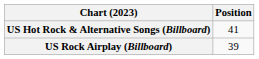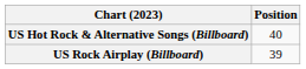US Hot Rock & Alternative Songs (Billboard) | Position: 41 -> 40
